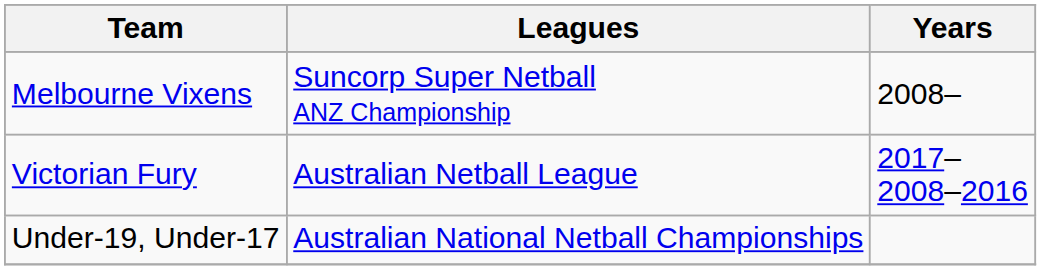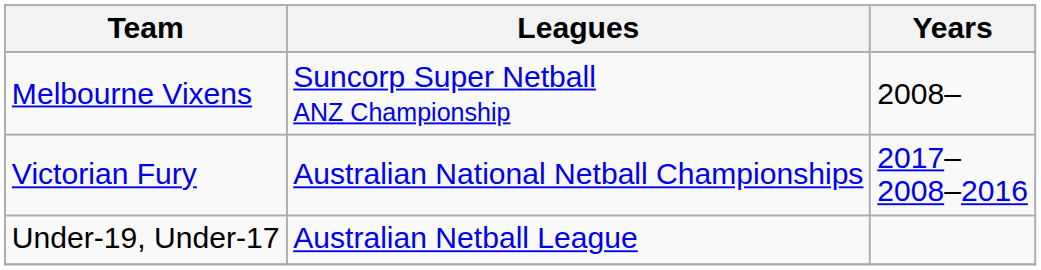Victorian Fury | Leagues: Australian Netball League -> Australian National Netball Championships
Under-19, Under-17 | Leagues: Australian National Netball Championships -> Australian Netball League
